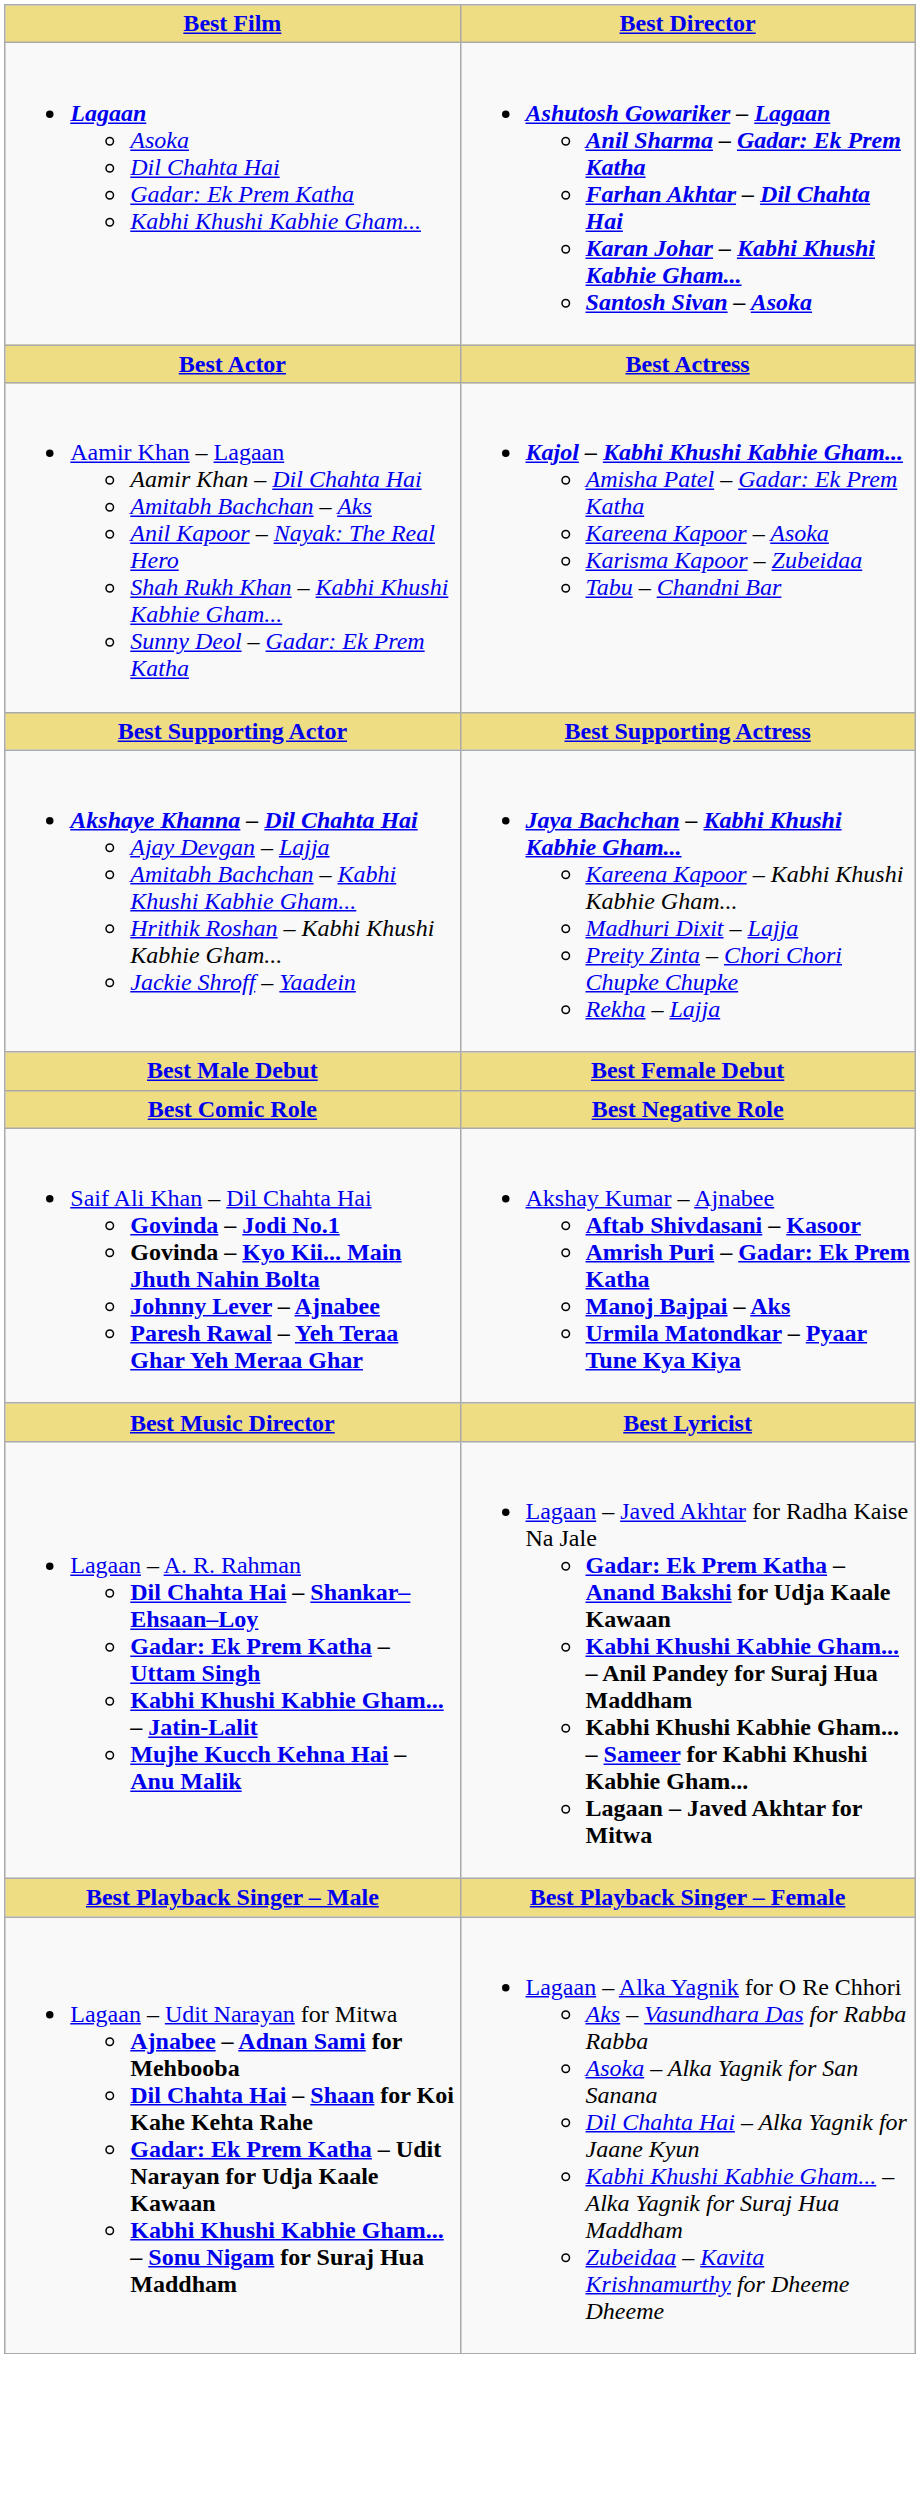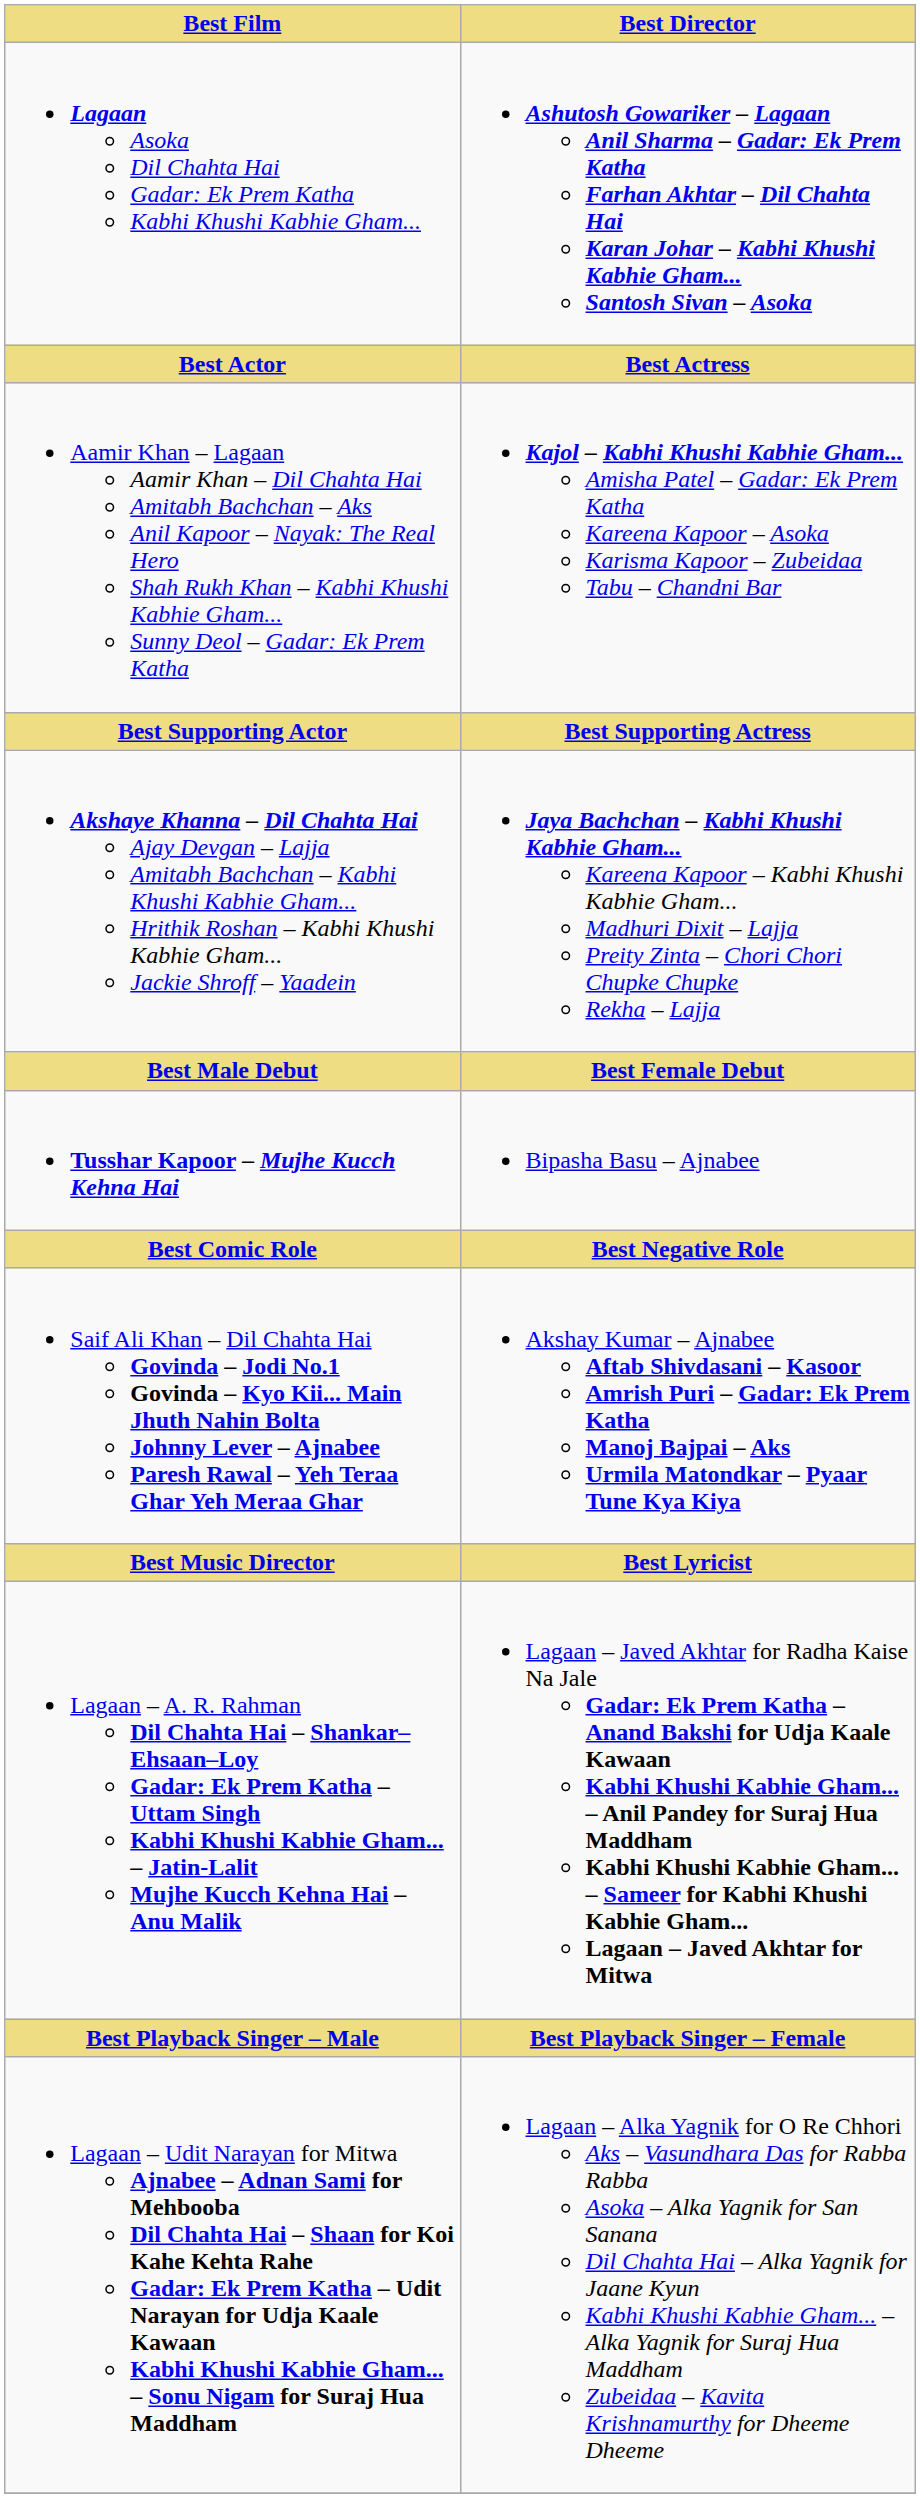+ row: Tusshar Kapoor – Mujhe Kucch Kehna Hai | Bipasha Basu – Ajnabee
